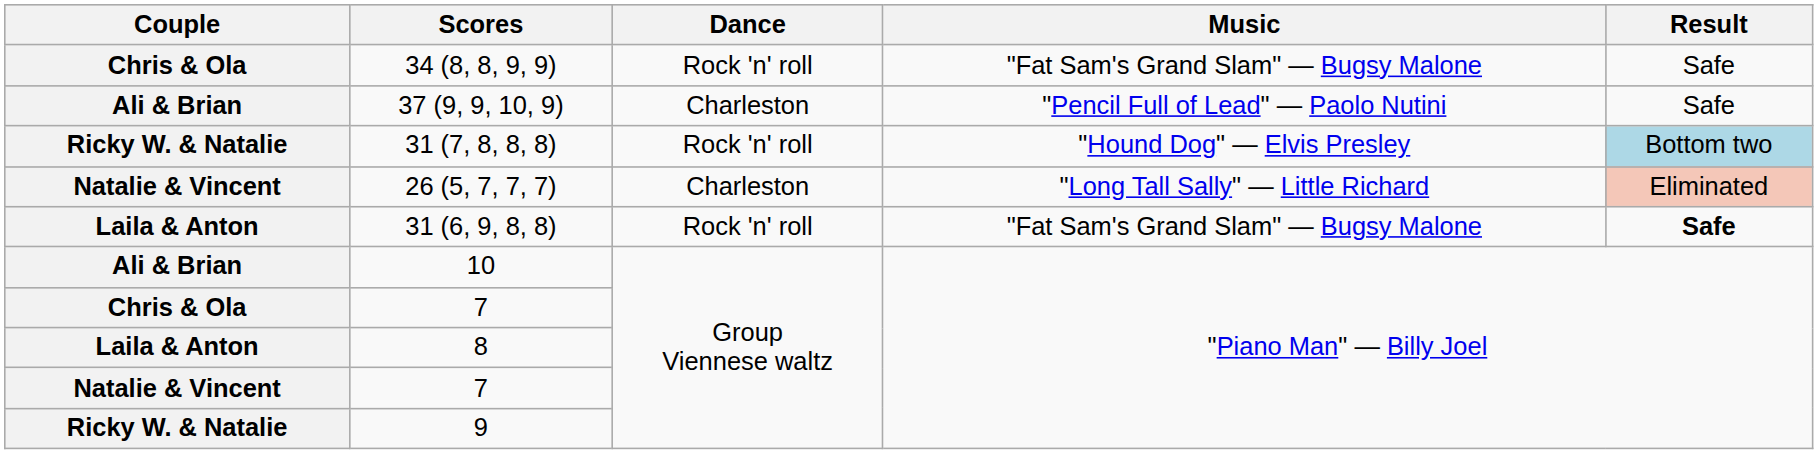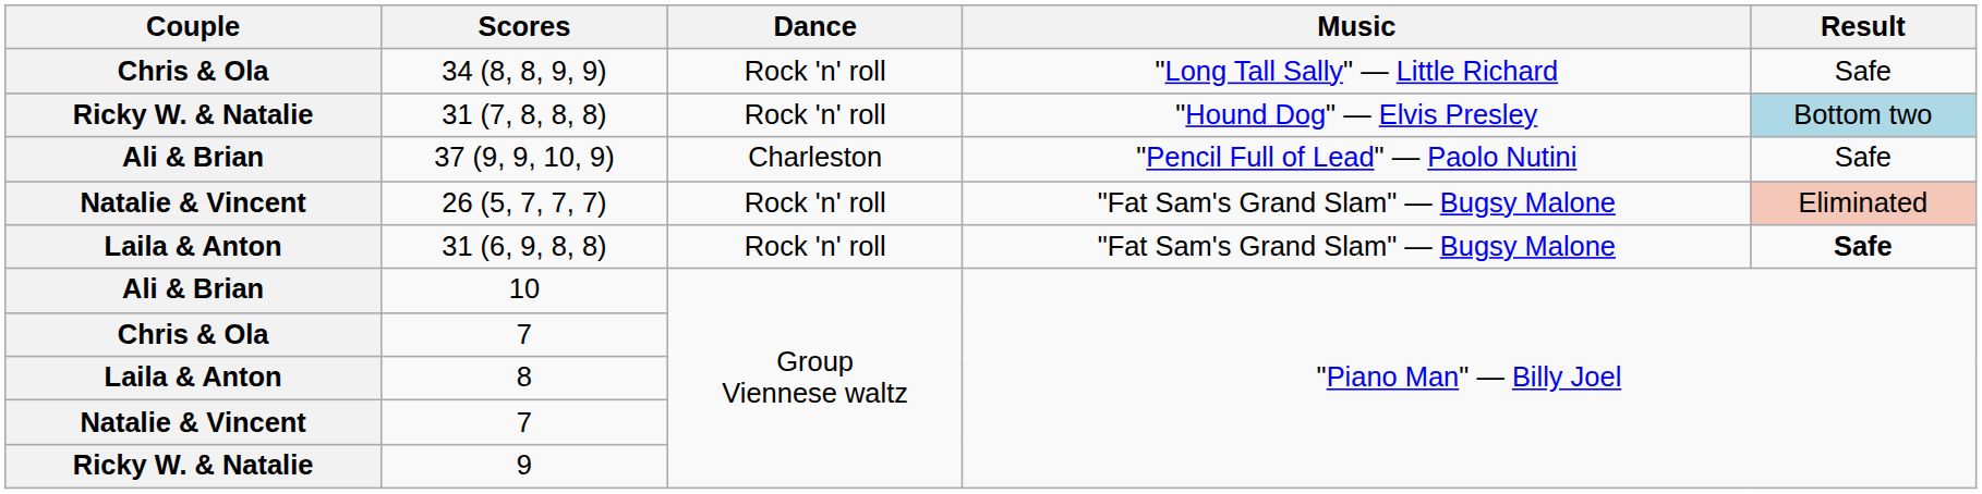34 (8, 8, 9, 9) | Music: "Fat Sam's Grand Slam" — Bugsy Malone -> "Long Tall Sally" — Little Richard
rows swapped: 31 (7, 8, 8, 8) <-> 37 (9, 9, 10, 9)
26 (5, 7, 7, 7) | Dance: Charleston -> Rock 'n' roll
26 (5, 7, 7, 7) | Music: "Long Tall Sally" — Little Richard -> "Fat Sam's Grand Slam" — Bugsy Malone
